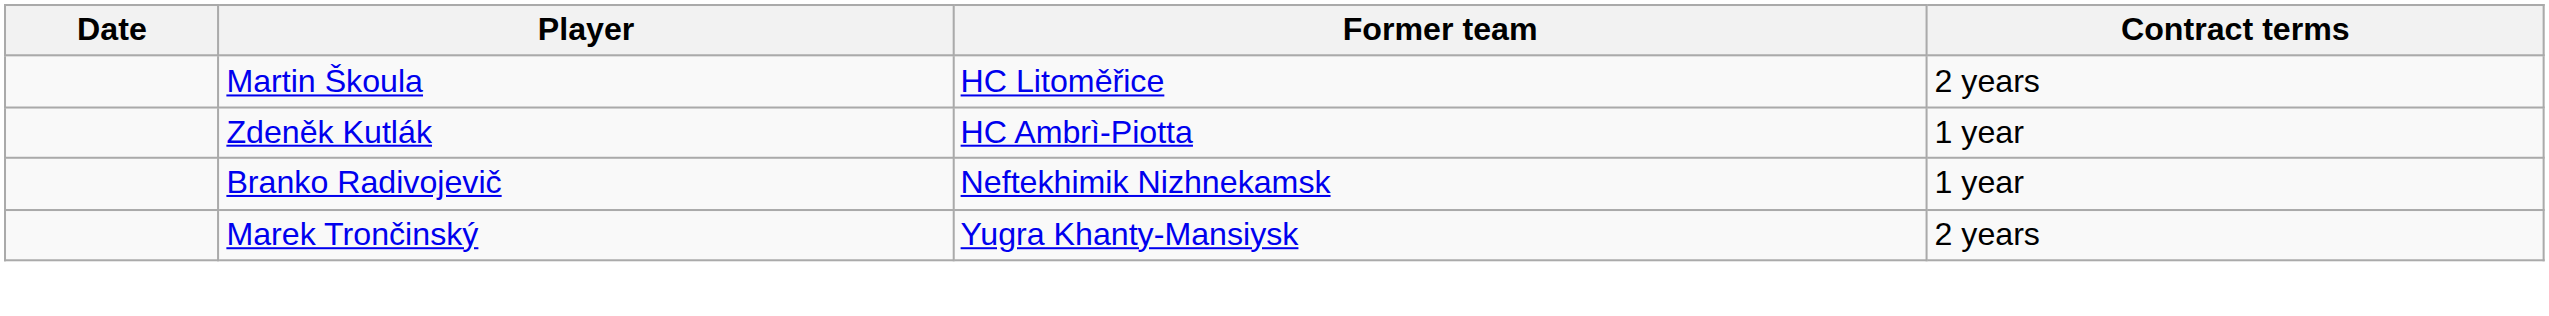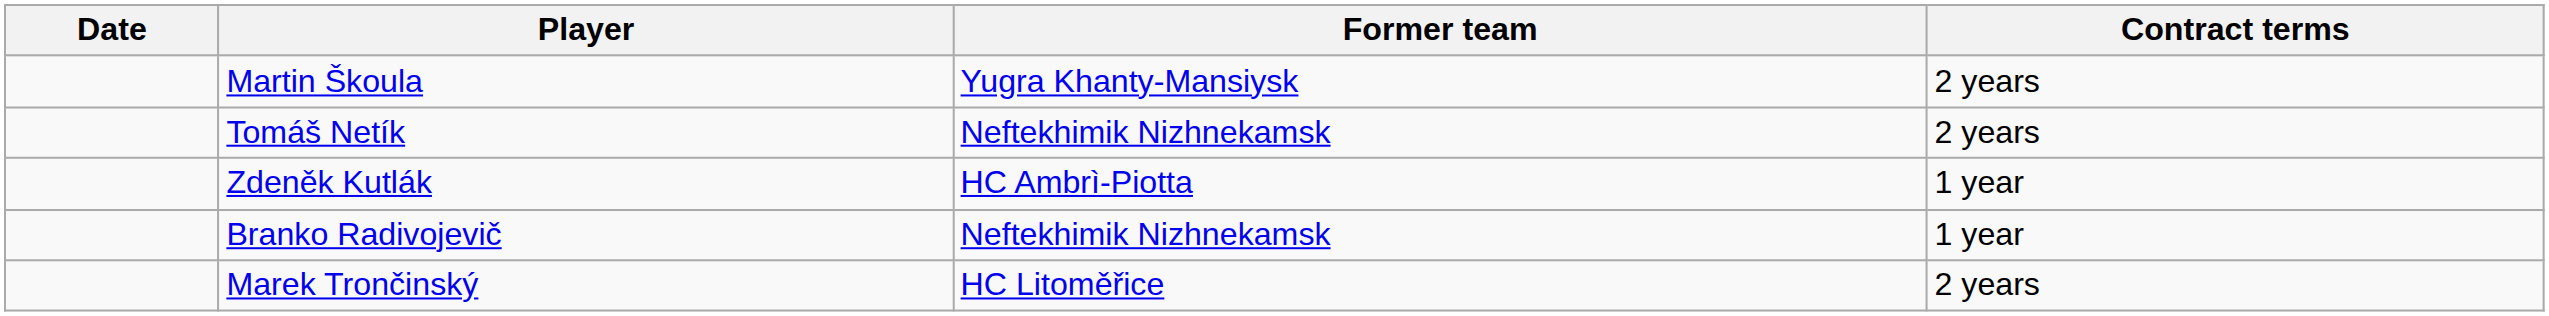Martin Škoula | Former team: HC Litoměřice -> Yugra Khanty-Mansiysk
+ row: Tomáš Netík | Neftekhimik Nizhnekamsk | 2 years
Marek Trončinský | Former team: Yugra Khanty-Mansiysk -> HC Litoměřice
